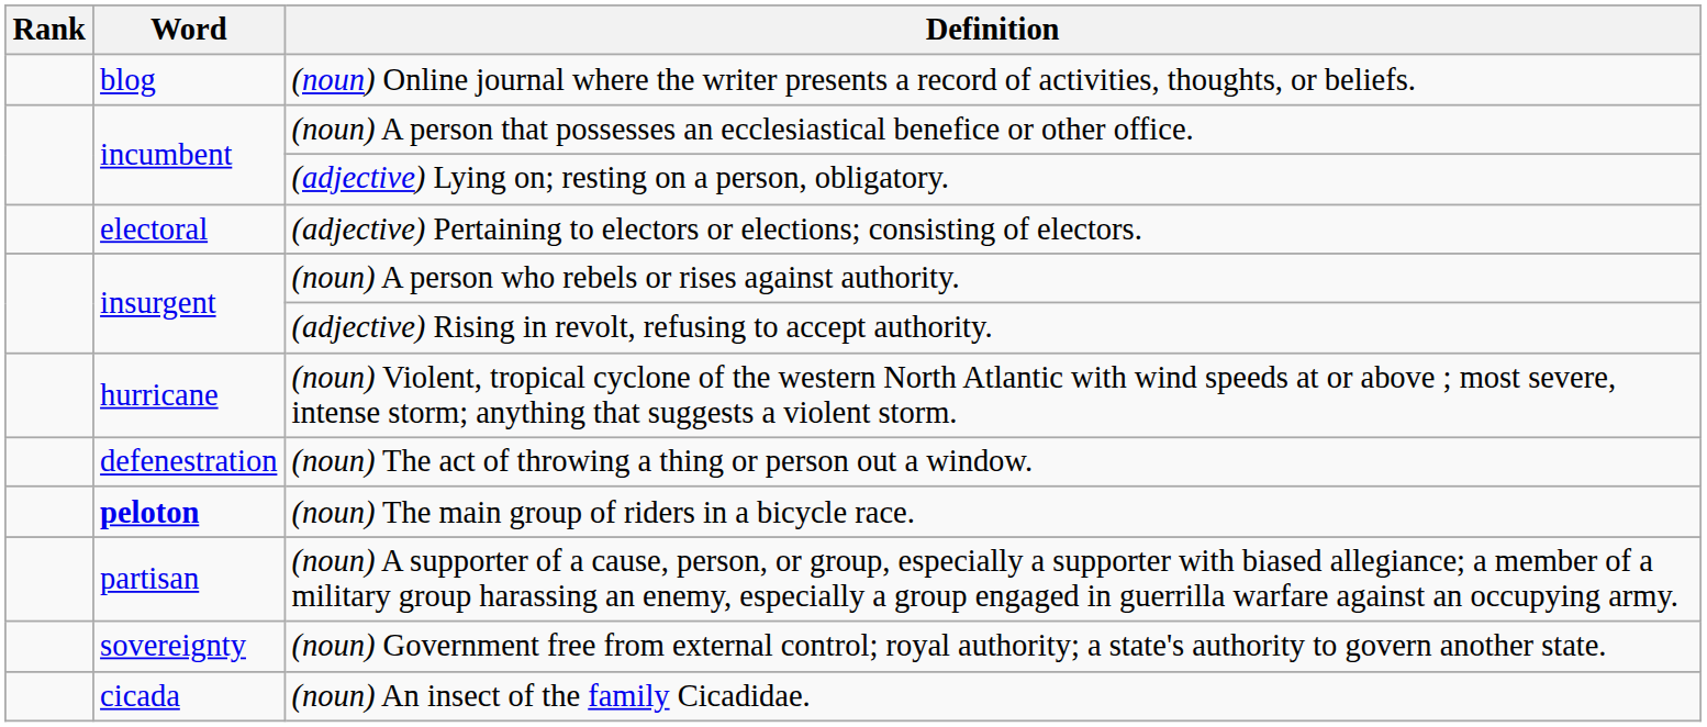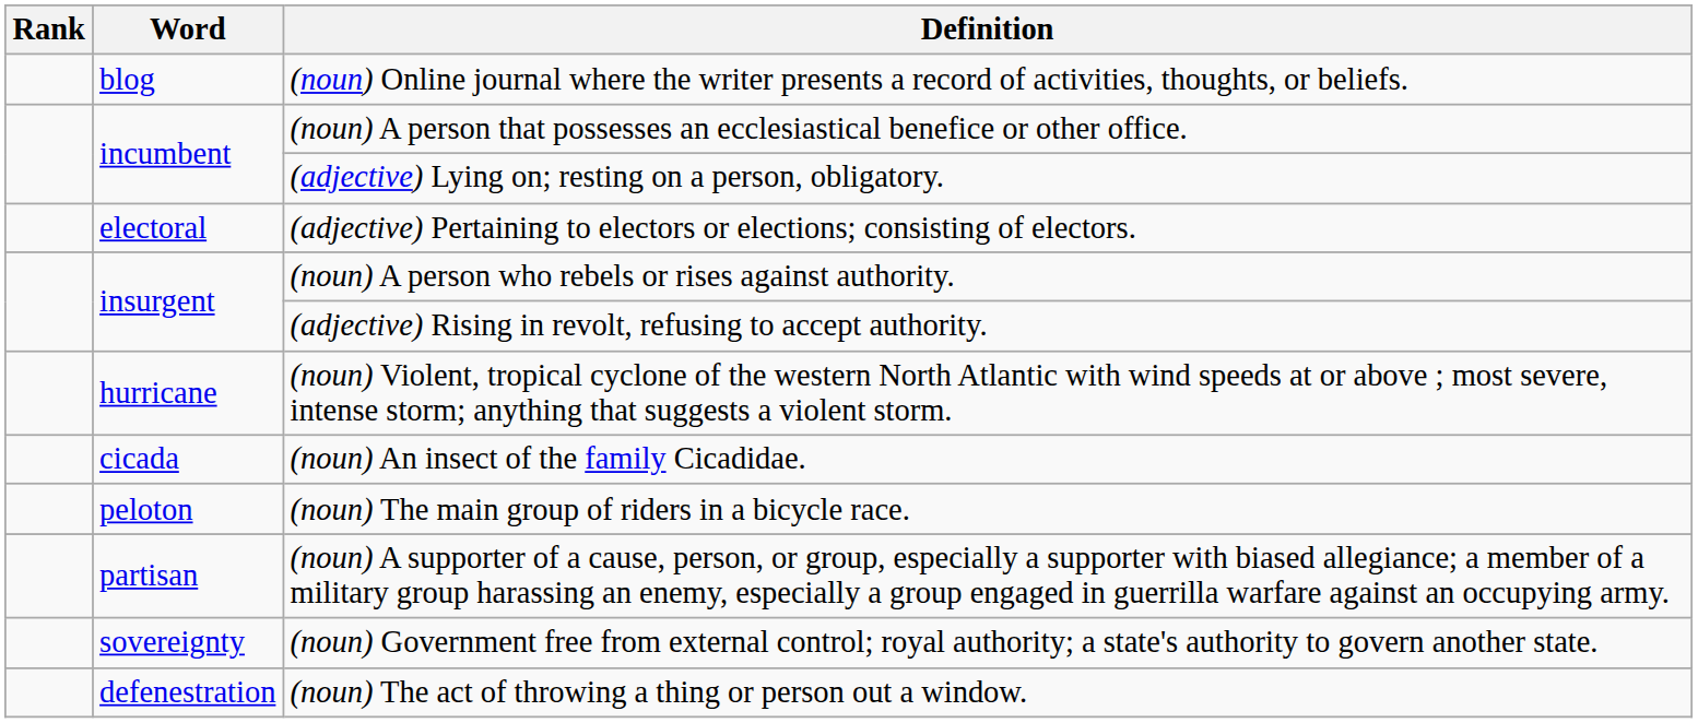rows swapped: (noun) An insect of the family Cicadidae. <-> (noun) The act of throwing a thing or person out a window.
(noun) The main group of riders in a bicycle race. | Word: bold -> normal
